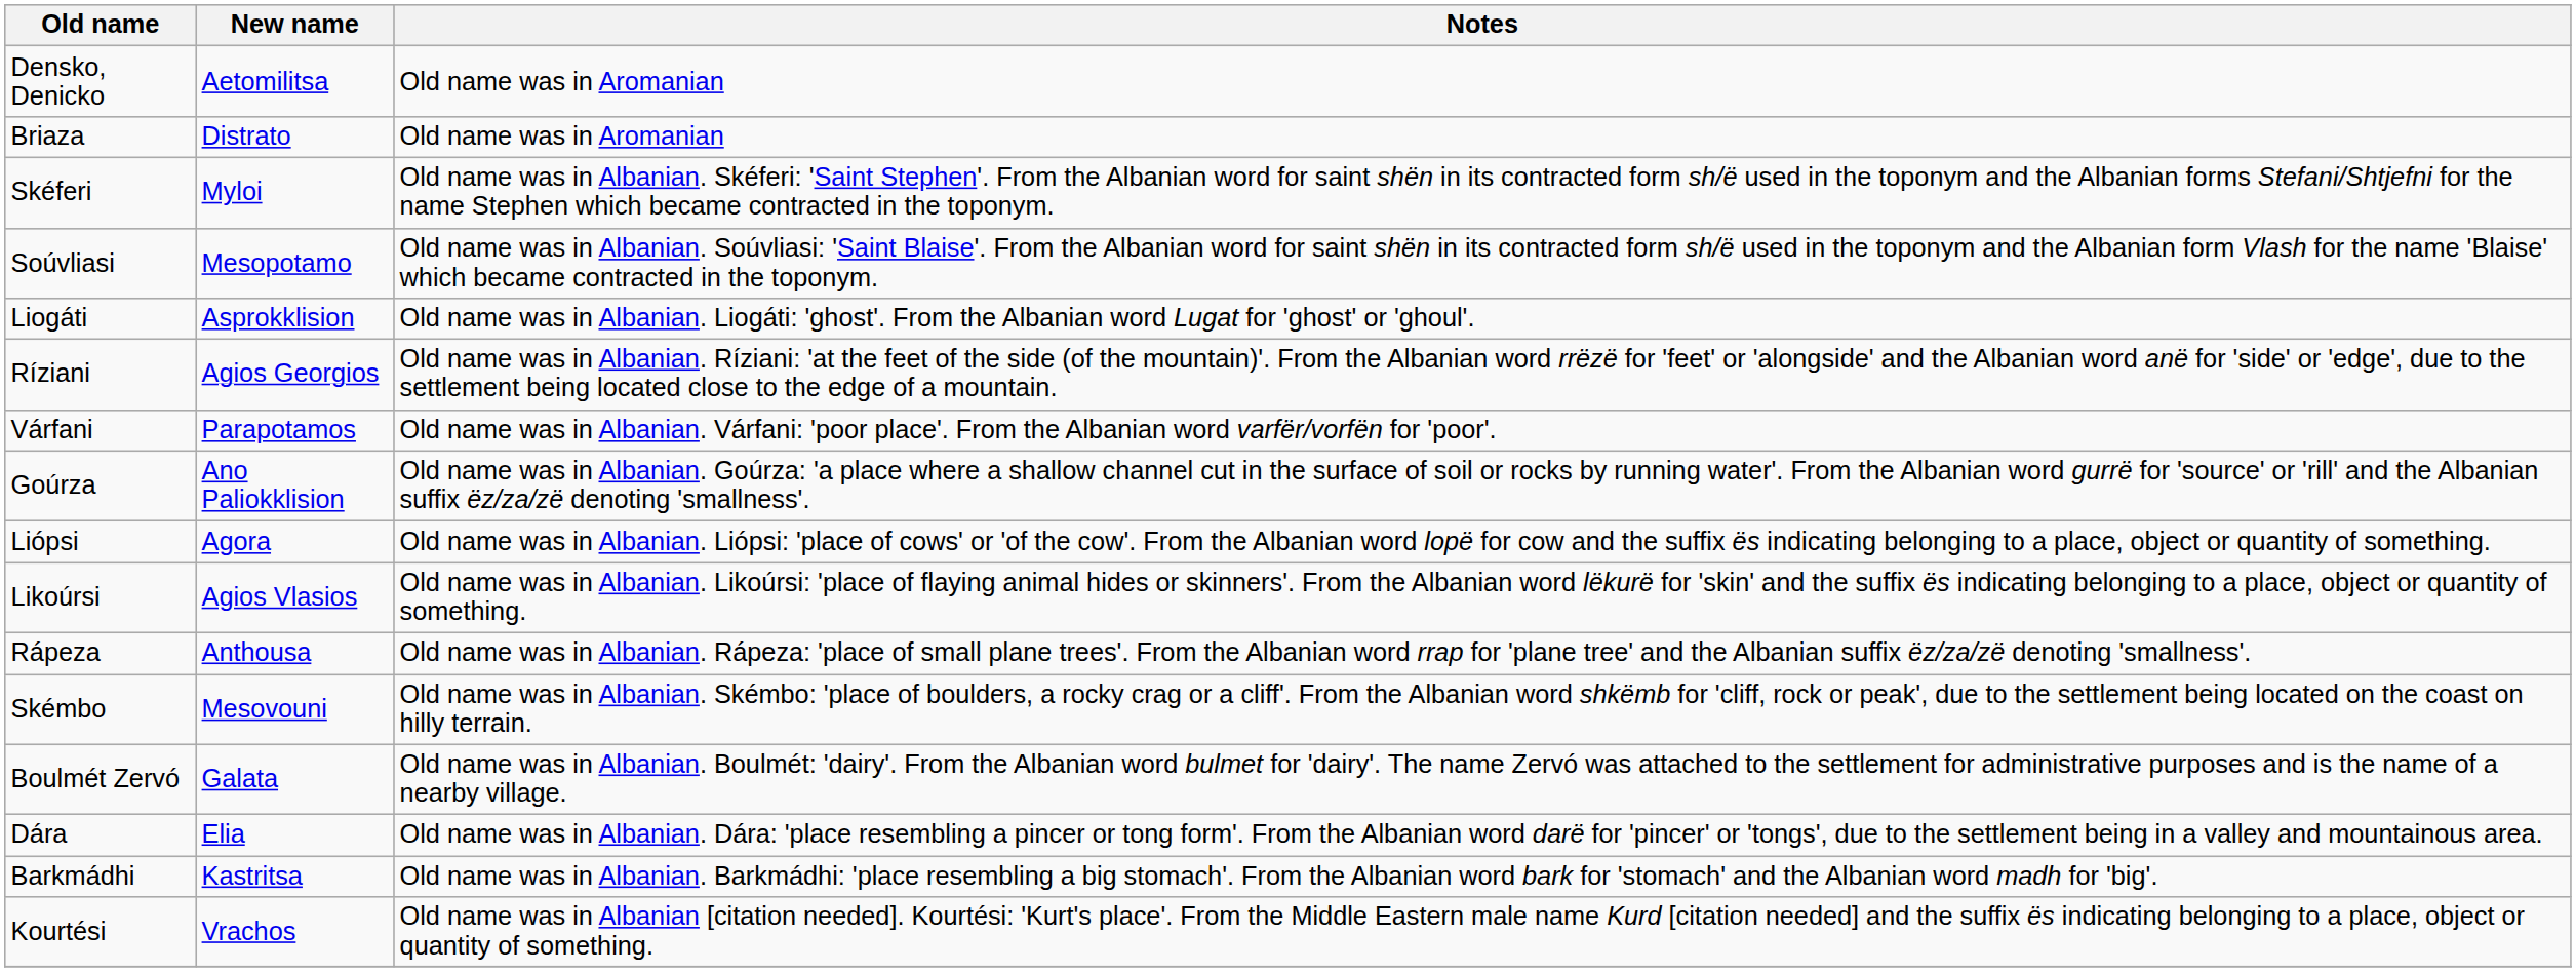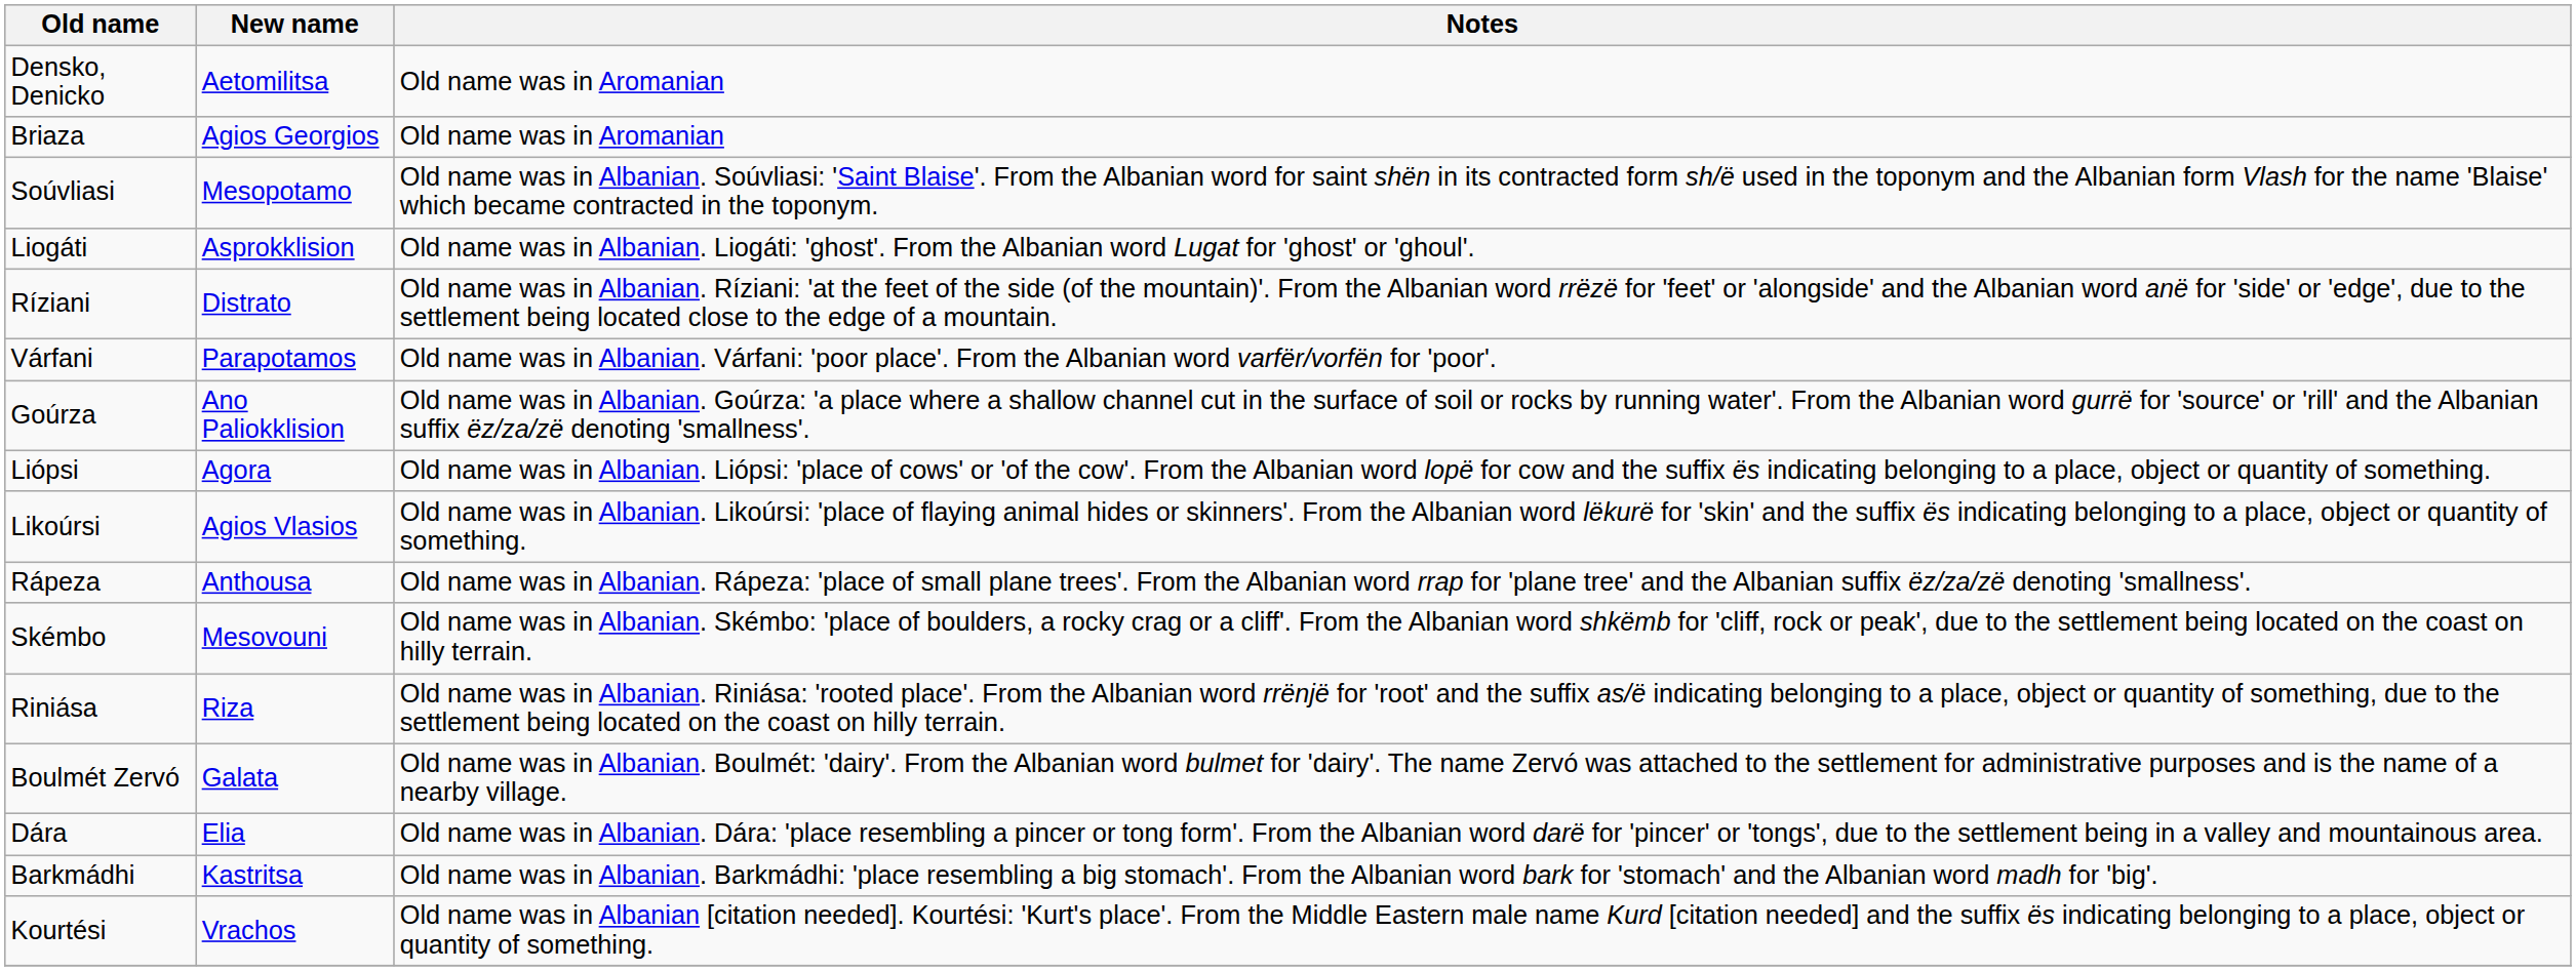Briaza | New name: Distrato -> Agios Georgios
- row: Skéferi | Myloi | Old name was in Albanian. Skéferi: 'Saint Stephen'. From the Albanian word for saint shën in its contracted form sh/ë used in the toponym and the Albanian forms Stefani/Shtjefni for the name Stephen which became contracted in the toponym.
Ríziani | New name: Agios Georgios -> Distrato
+ row: Riniása | Riza | Old name was in Albanian. Riniása: 'rooted place'. From the Albanian word rrënjë for 'root' and the suffix as/ë indicating belonging to a place, object or quantity of something, due to the settlement being located on the coast on hilly terrain.
